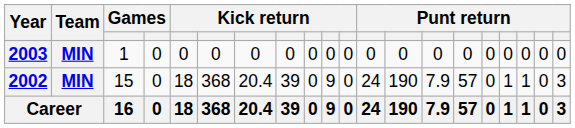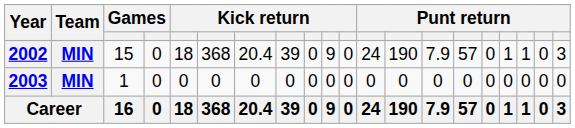rows swapped: 2002 <-> 2003
